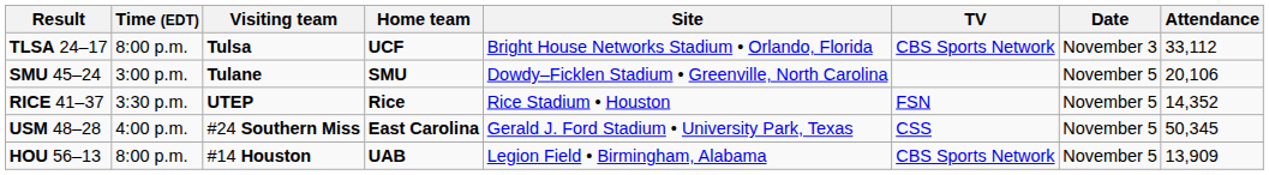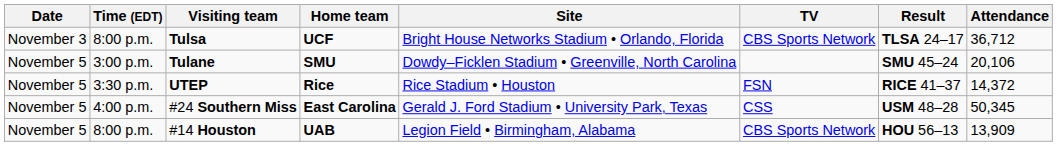columns swapped: Date <-> Result
Tulsa | Attendance: 33,112 -> 36,712
UTEP | Attendance: 14,352 -> 14,372
